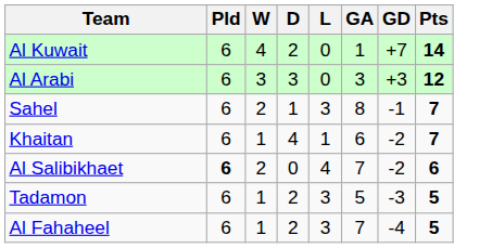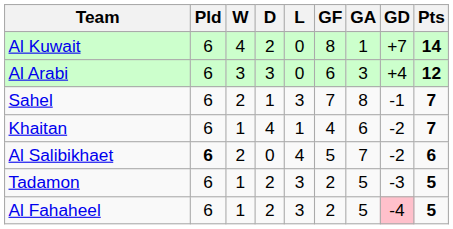+ column: GF | 8 | 6 | 7 | 4 | 5 | 2 | 2
Al Arabi | GD: +3 -> +4
Al Fahaheel | GA: 7 -> 5
Al Fahaheel | GD: no background -> pink background
